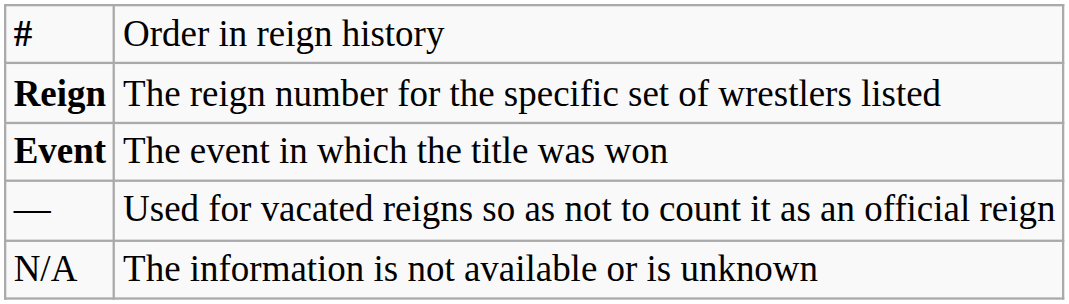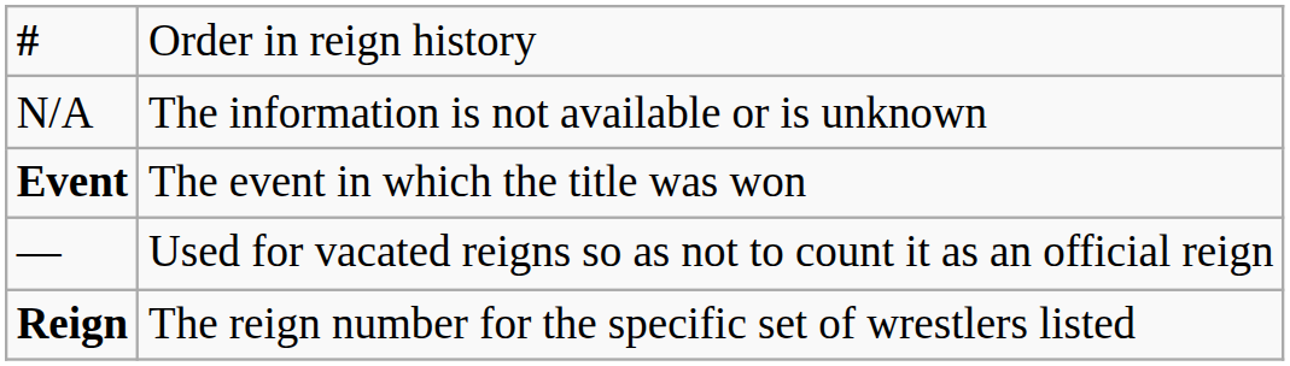rows swapped: Reign <-> N/A
